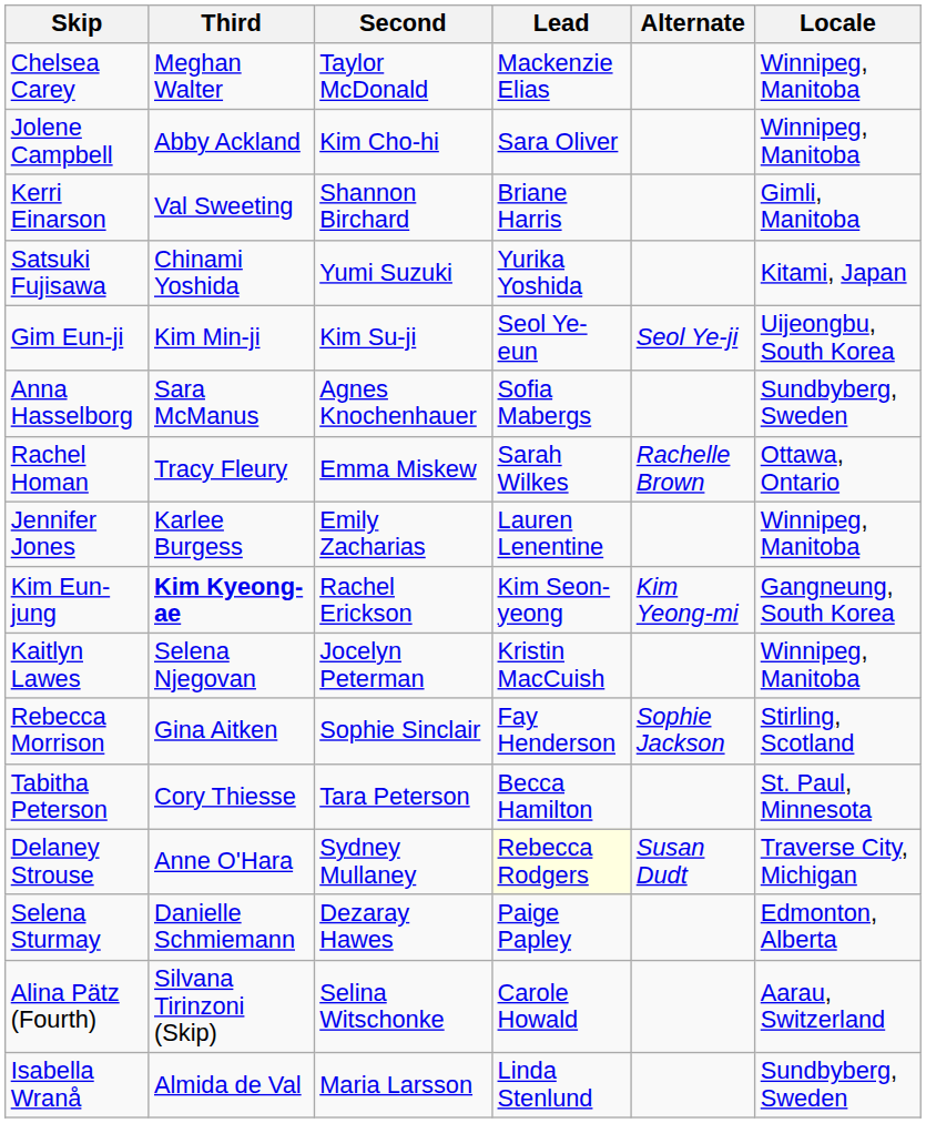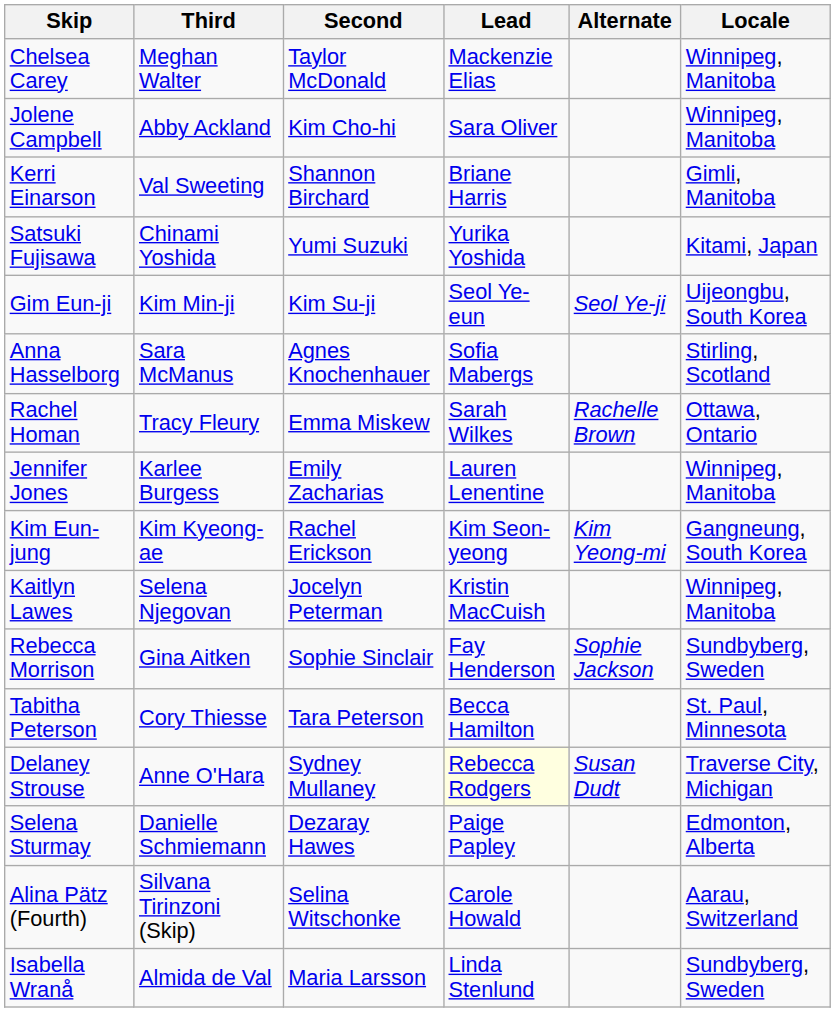Anna Hasselborg | Locale: Sundbyberg, Sweden -> Stirling, Scotland
Kim Eun-jung | Third: bold -> normal
Rebecca Morrison | Locale: Stirling, Scotland -> Sundbyberg, Sweden
